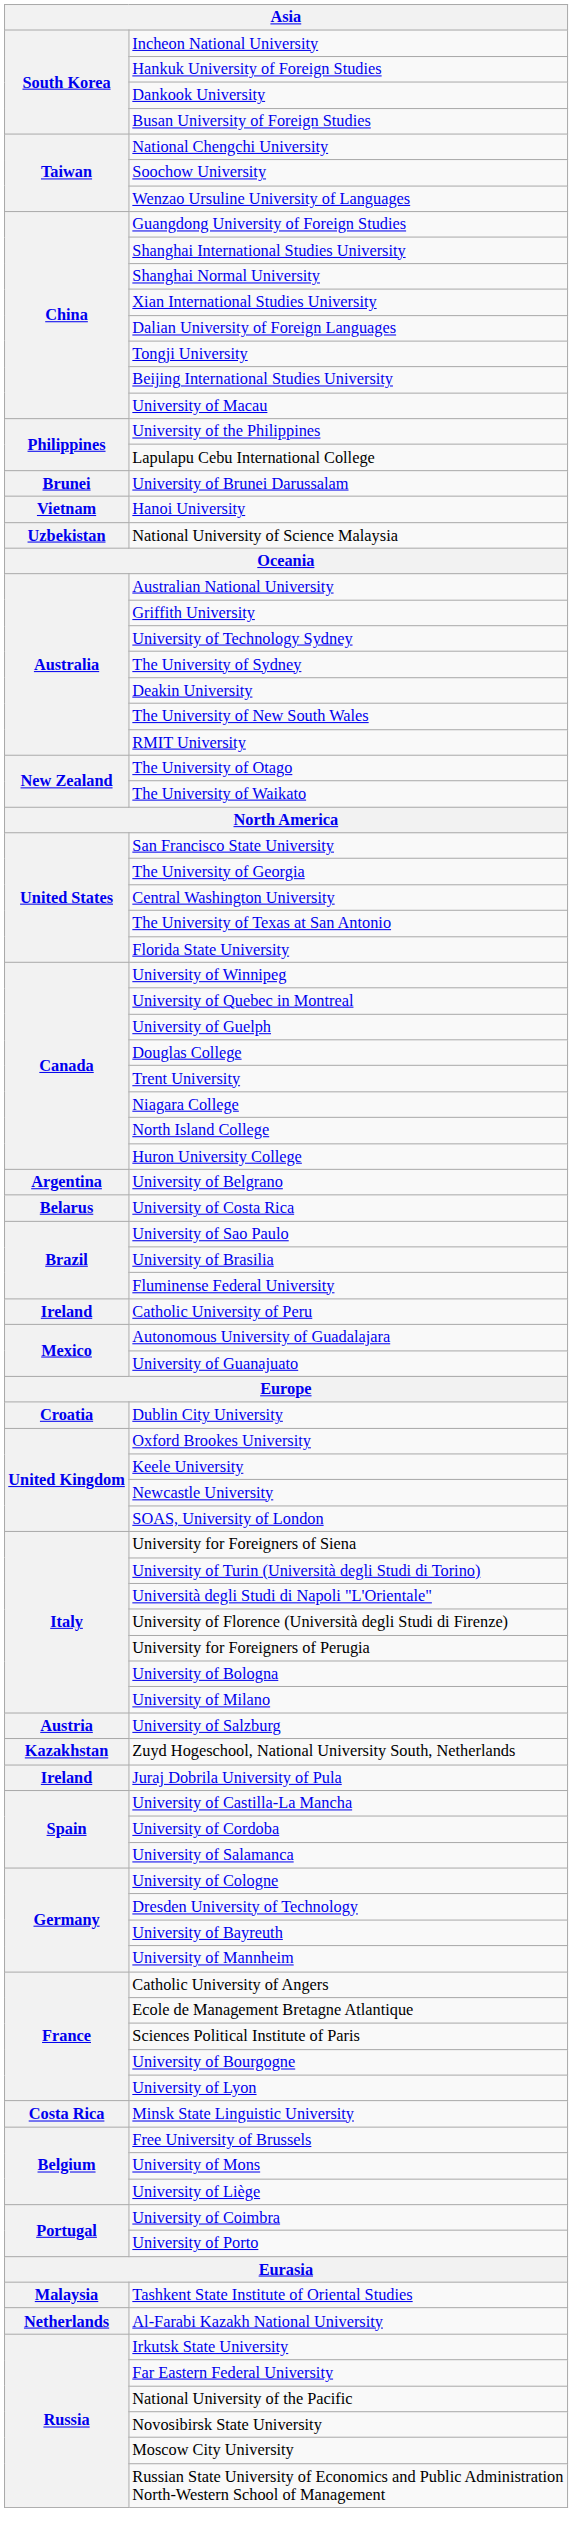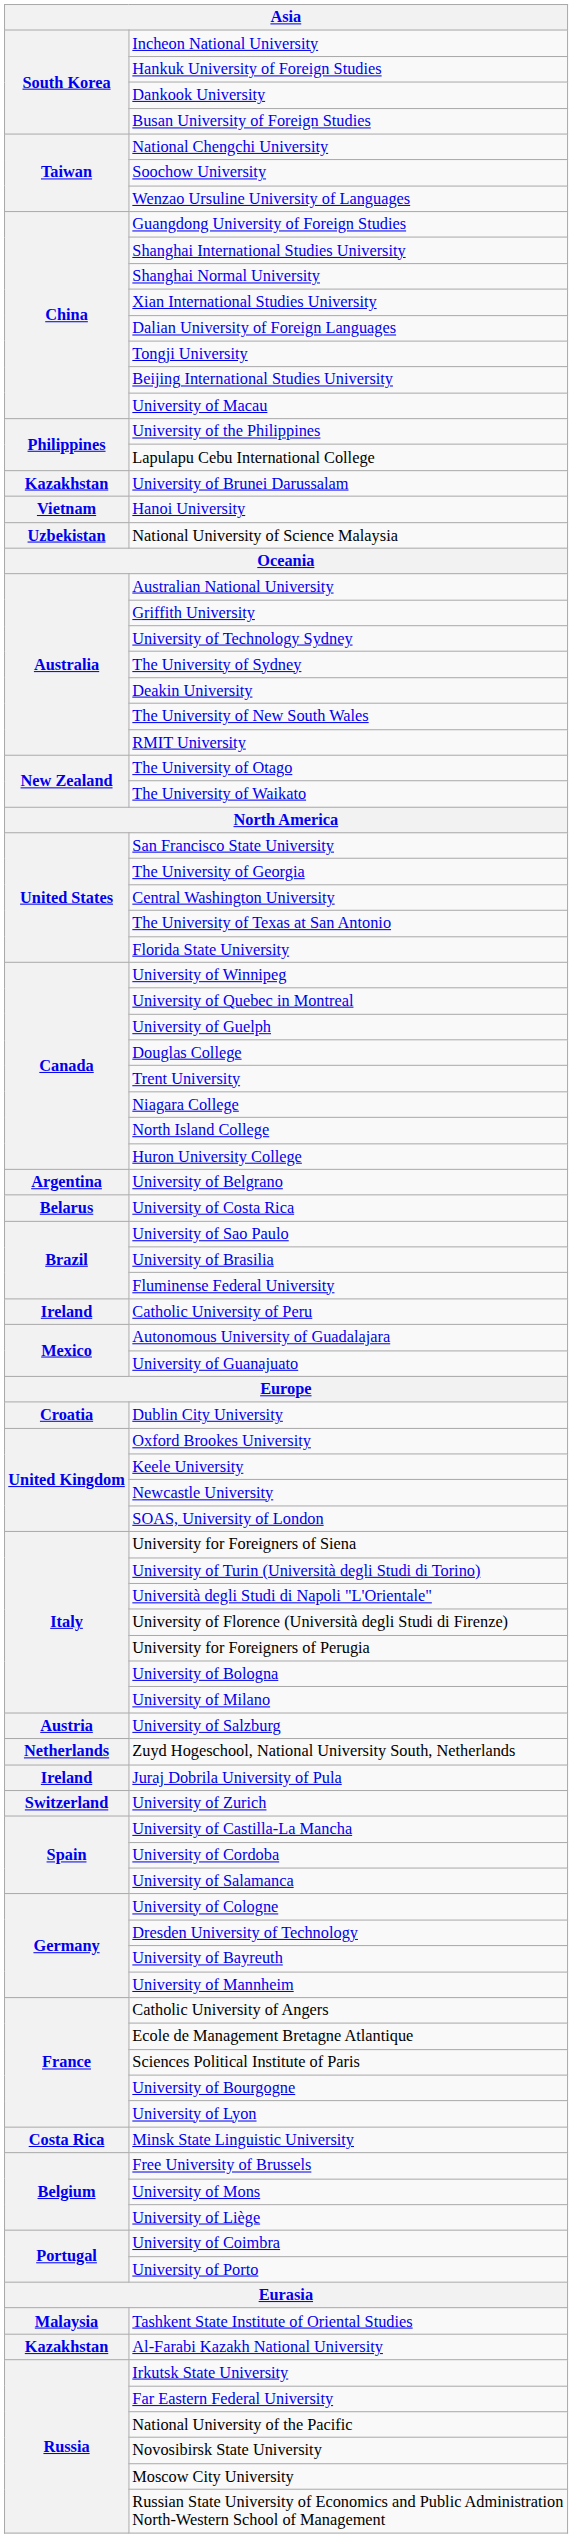University of Brunei Darussalam | column 1: Brunei -> Kazakhstan
Zuyd Hogeschool, National University South, Netherlands | column 1: Kazakhstan -> Netherlands
+ row: Switzerland | University of Zurich
Al-Farabi Kazakh National University | column 1: Netherlands -> Kazakhstan
